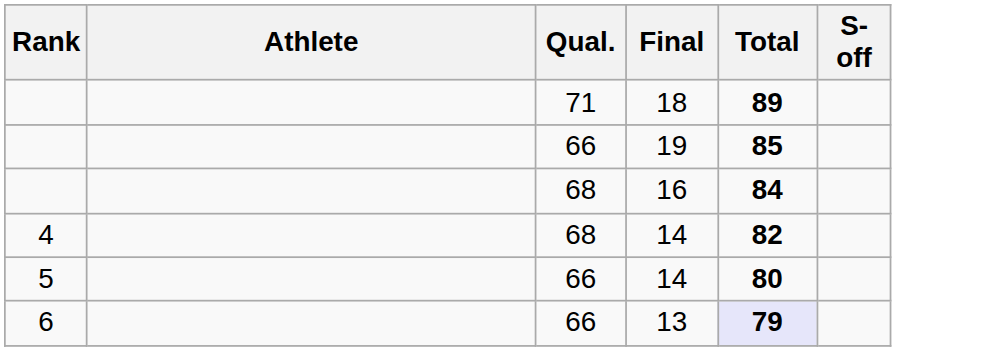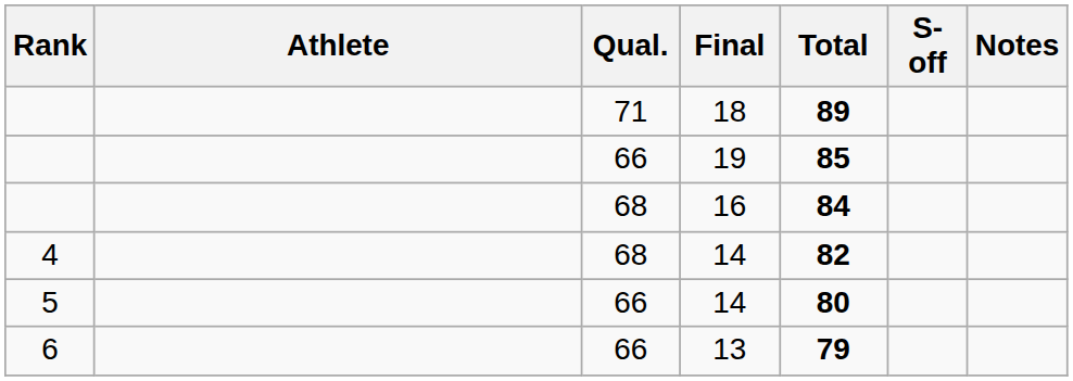+ column: Notes
13 | Total: lavender background -> no background
